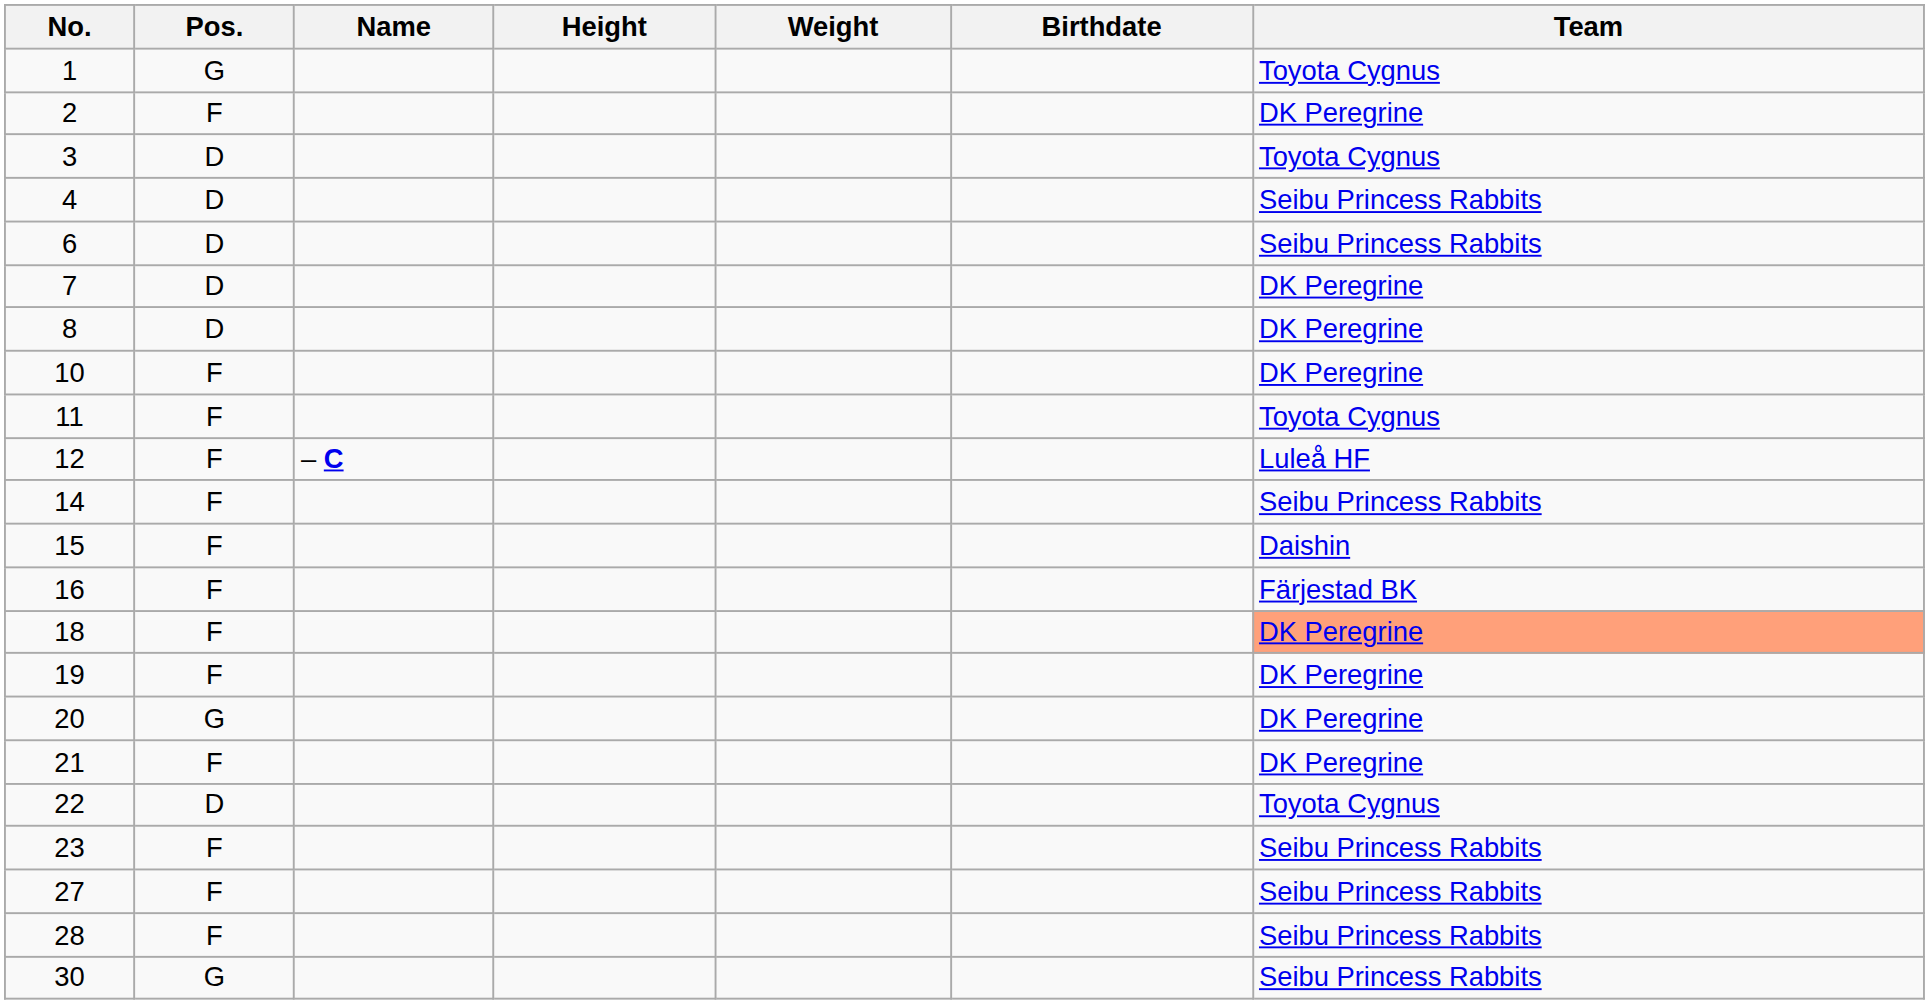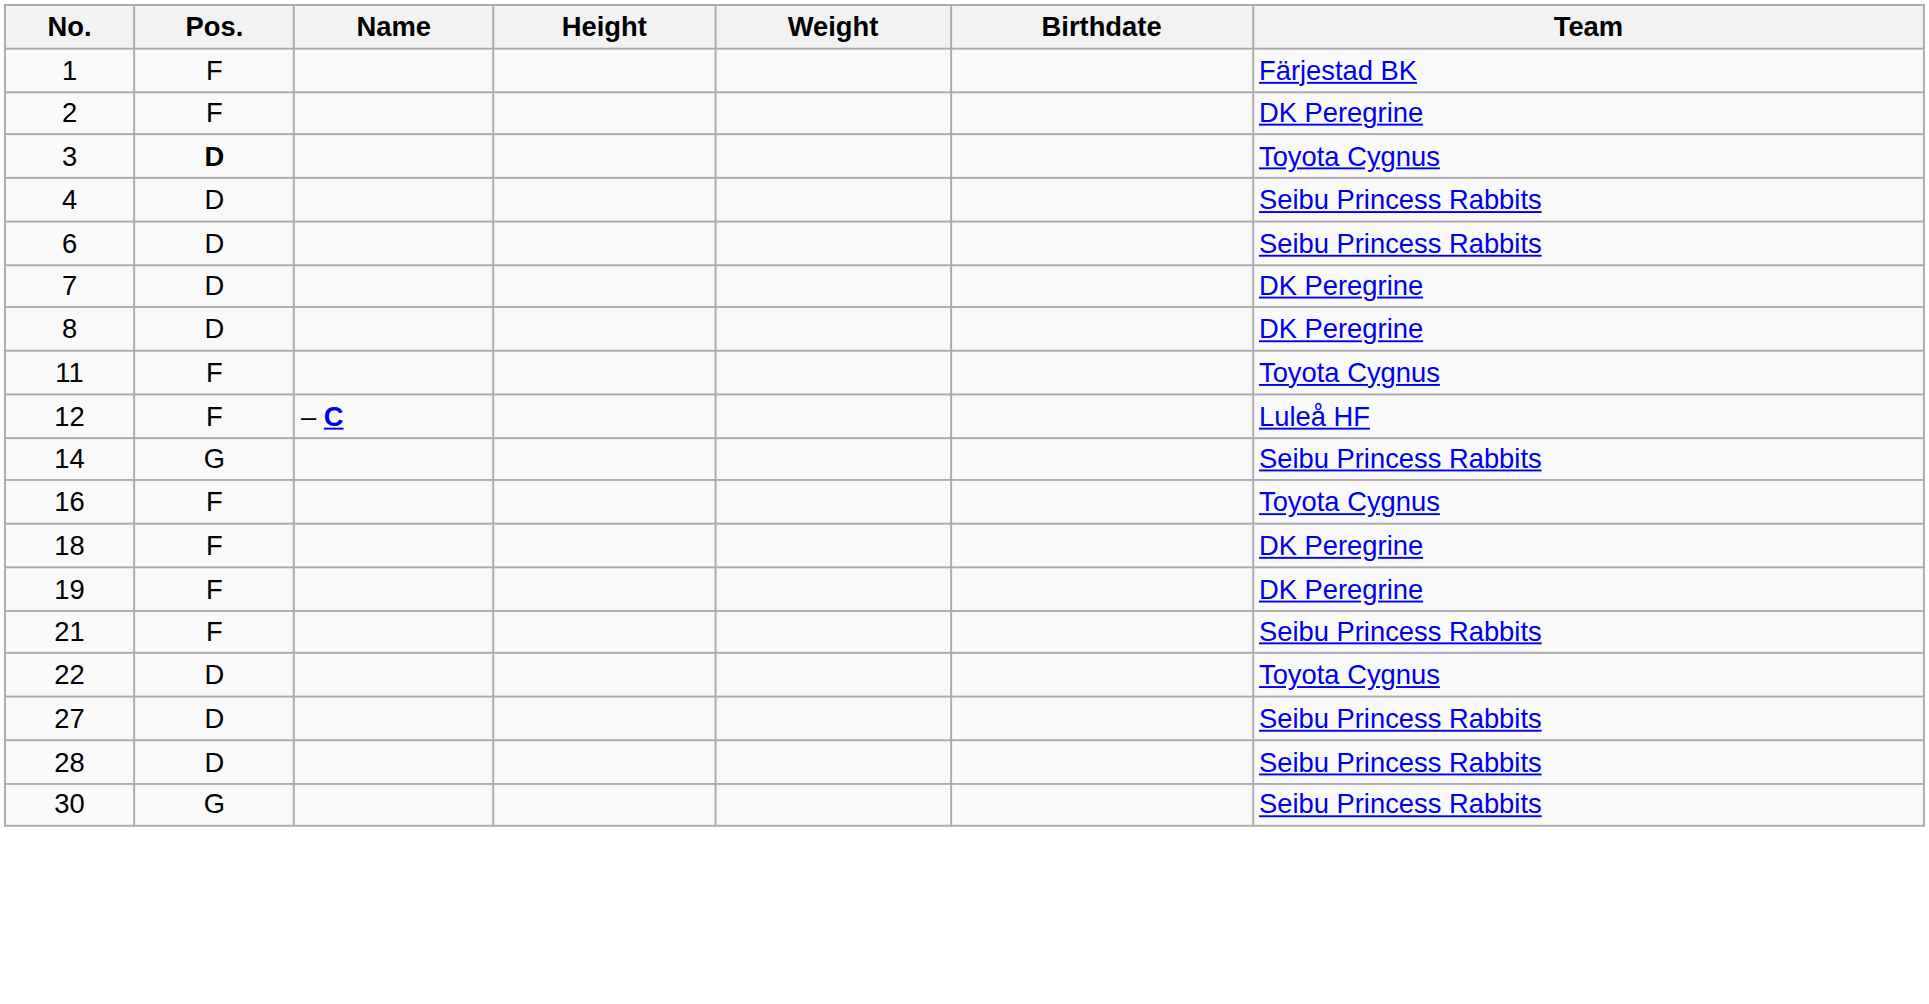1 | Pos.: G -> F
1 | Team: Toyota Cygnus -> Färjestad BK
3 | Pos.: normal -> bold
- row: 10 | F | DK Peregrine
14 | Pos.: F -> G
- row: 15 | F | Daishin
16 | Team: Färjestad BK -> Toyota Cygnus
18 | Team: lightsalmon background -> no background
- row: 20 | G | DK Peregrine
21 | Team: DK Peregrine -> Seibu Princess Rabbits
- row: 23 | F | Seibu Princess Rabbits
27 | Pos.: F -> D
28 | Pos.: F -> D
